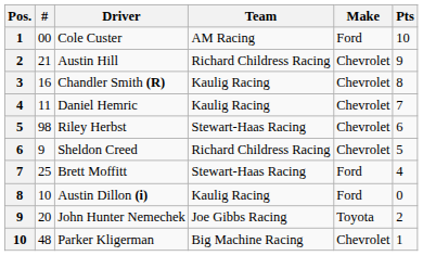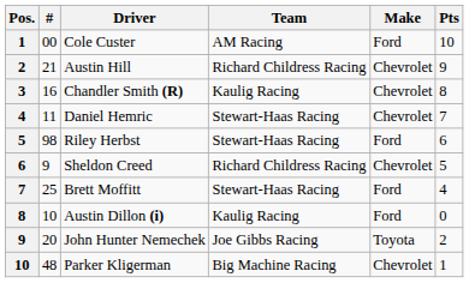Daniel Hemric | Team: Kaulig Racing -> Stewart-Haas Racing
Riley Herbst | Make: Chevrolet -> Ford
